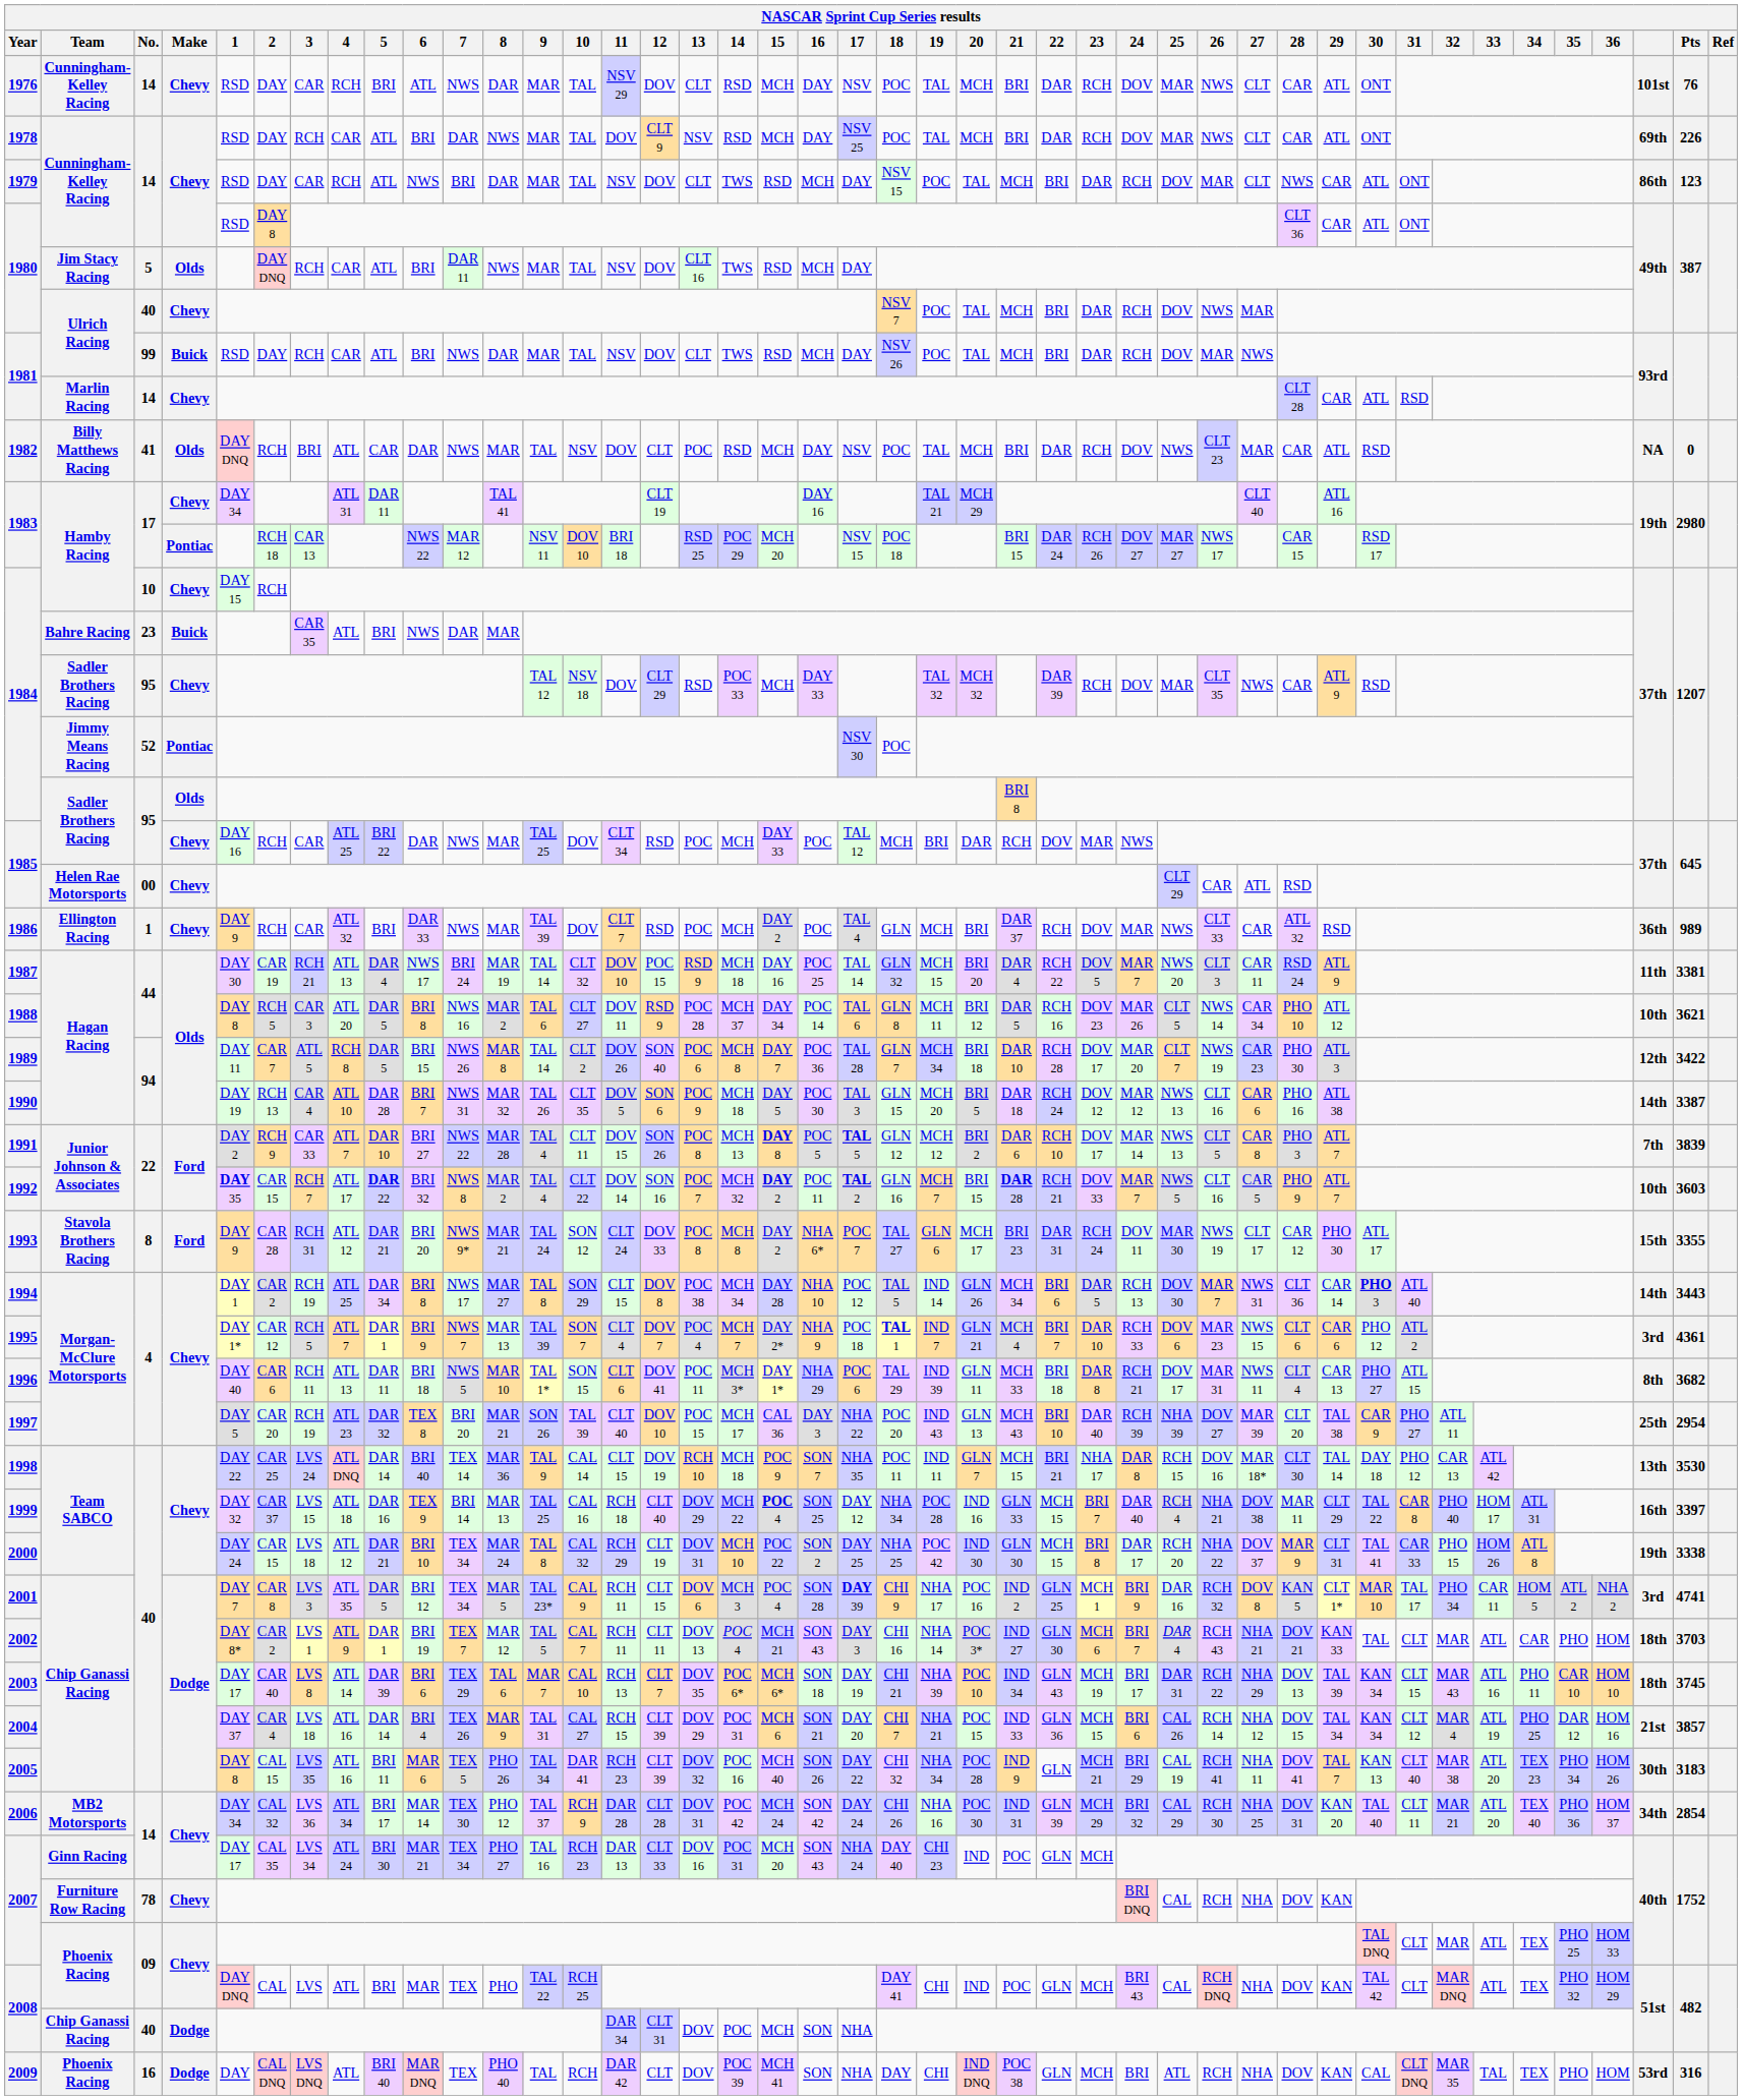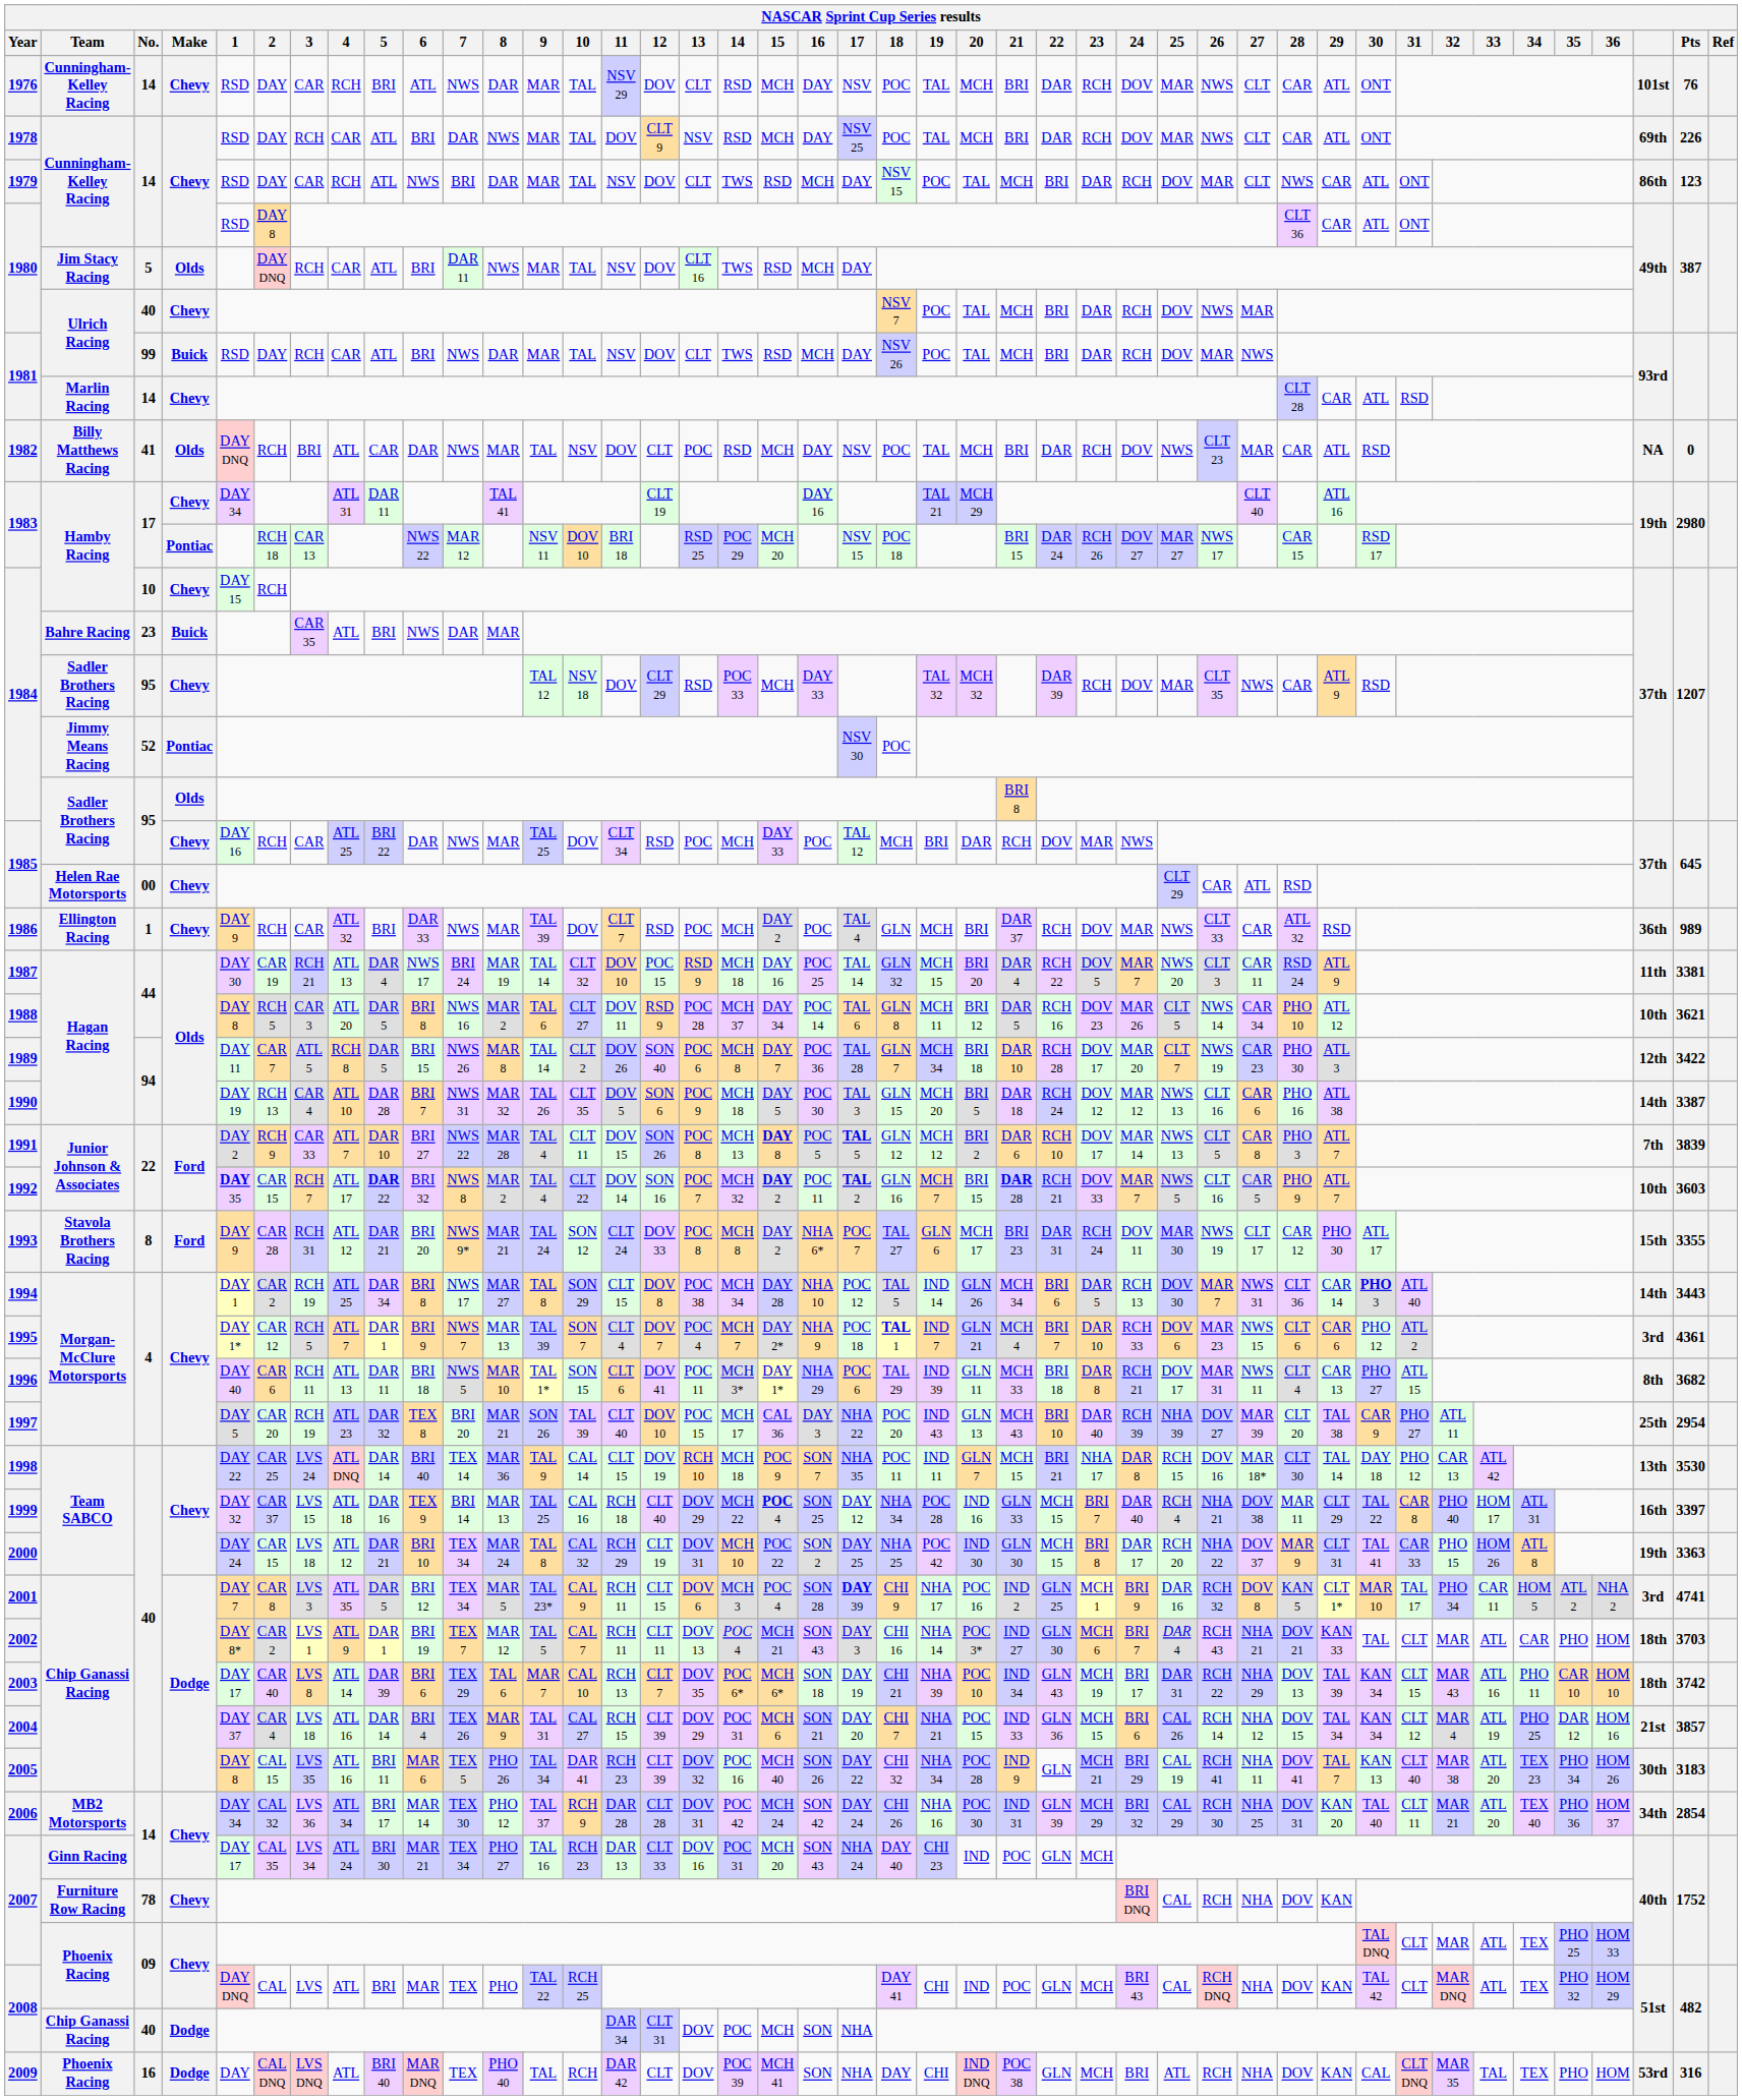2000 | Pts: 3338 -> 3363
2003 | Pts: 3745 -> 3742
